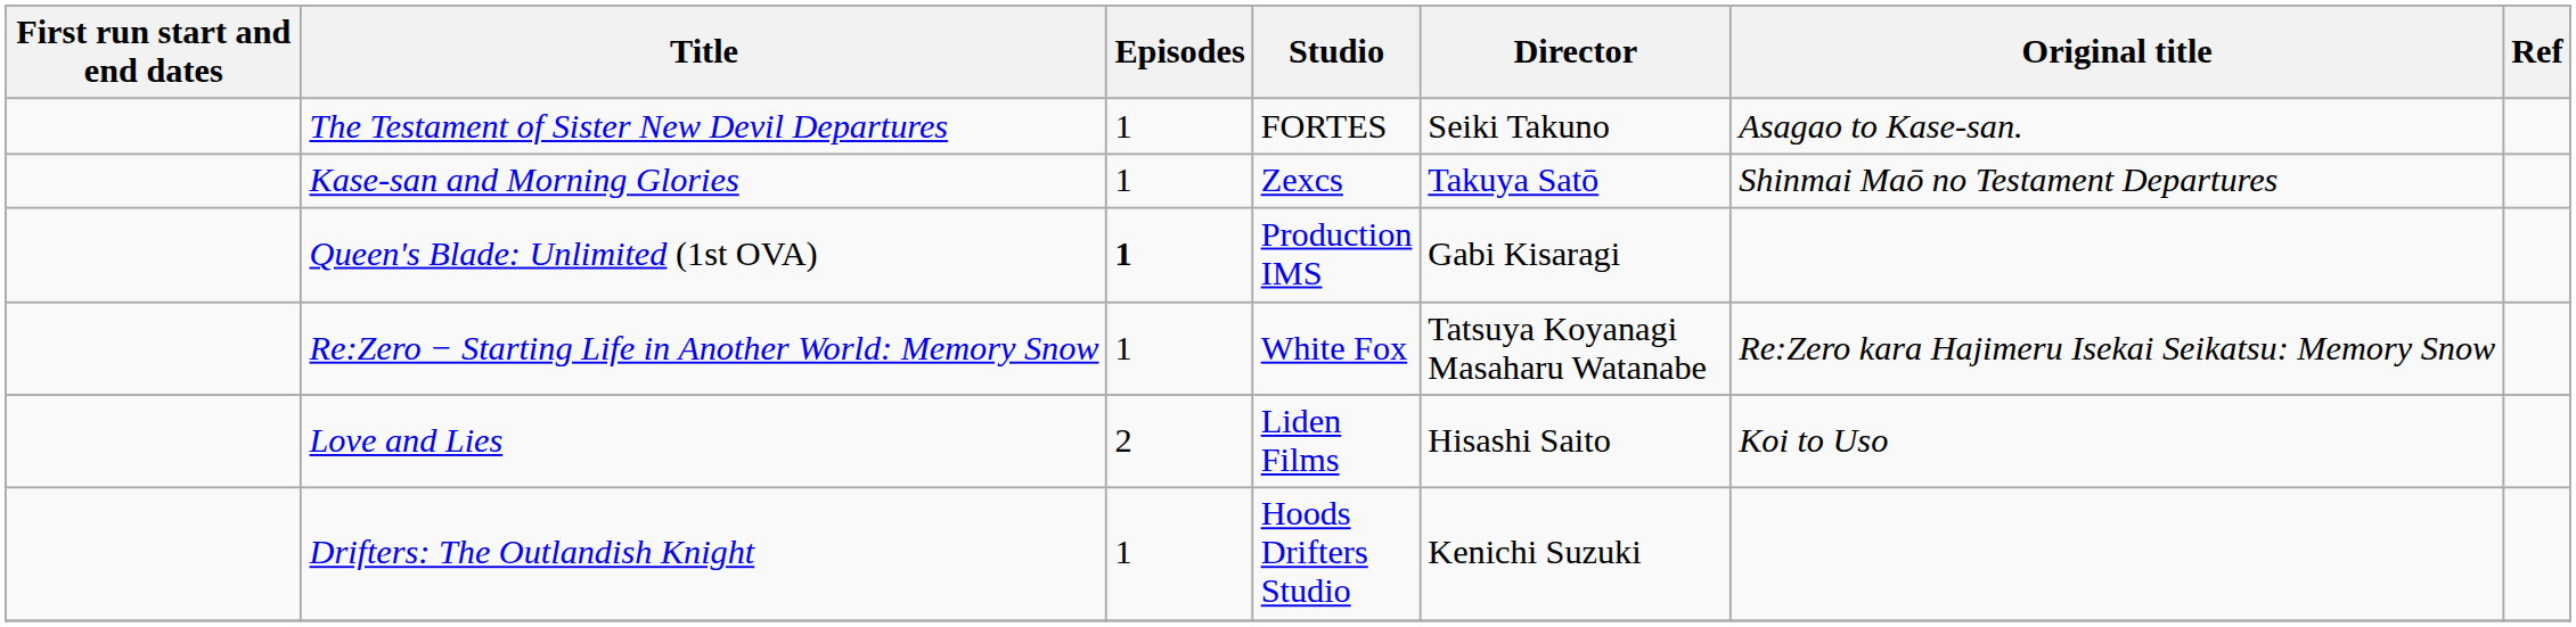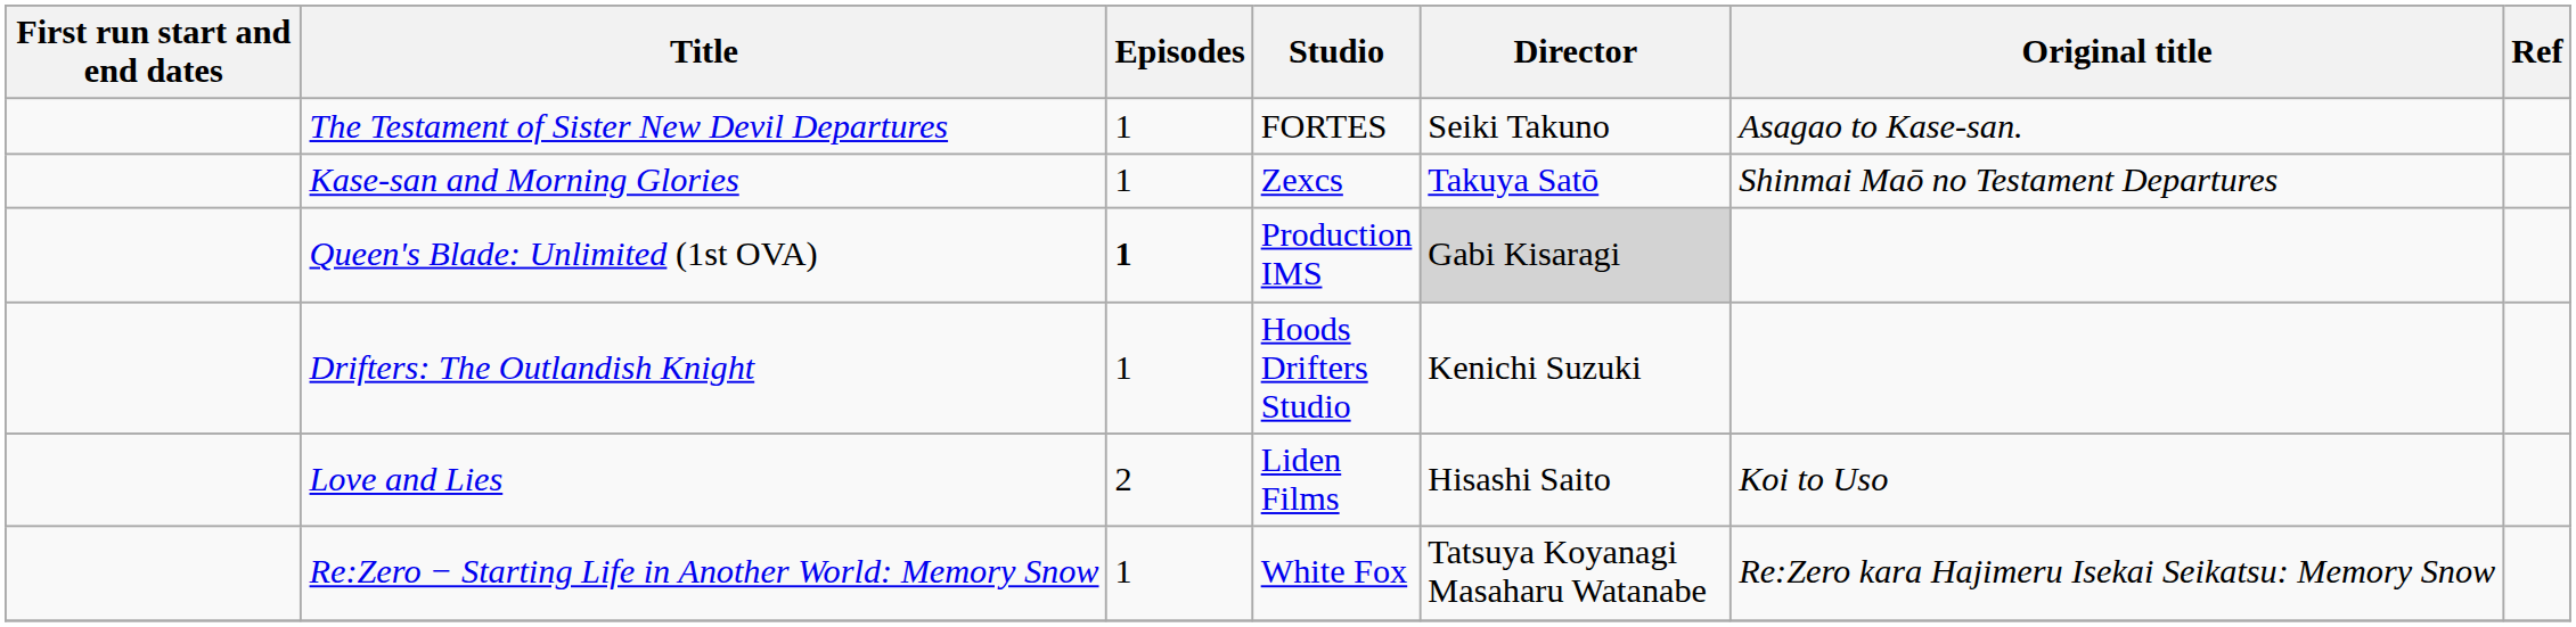Queen's Blade: Unlimited (1st OVA) | Director: no background -> lightgrey background
rows swapped: Re:Zero − Starting Life in Another World: Memory Snow <-> Drifters: The Outlandish Knight
